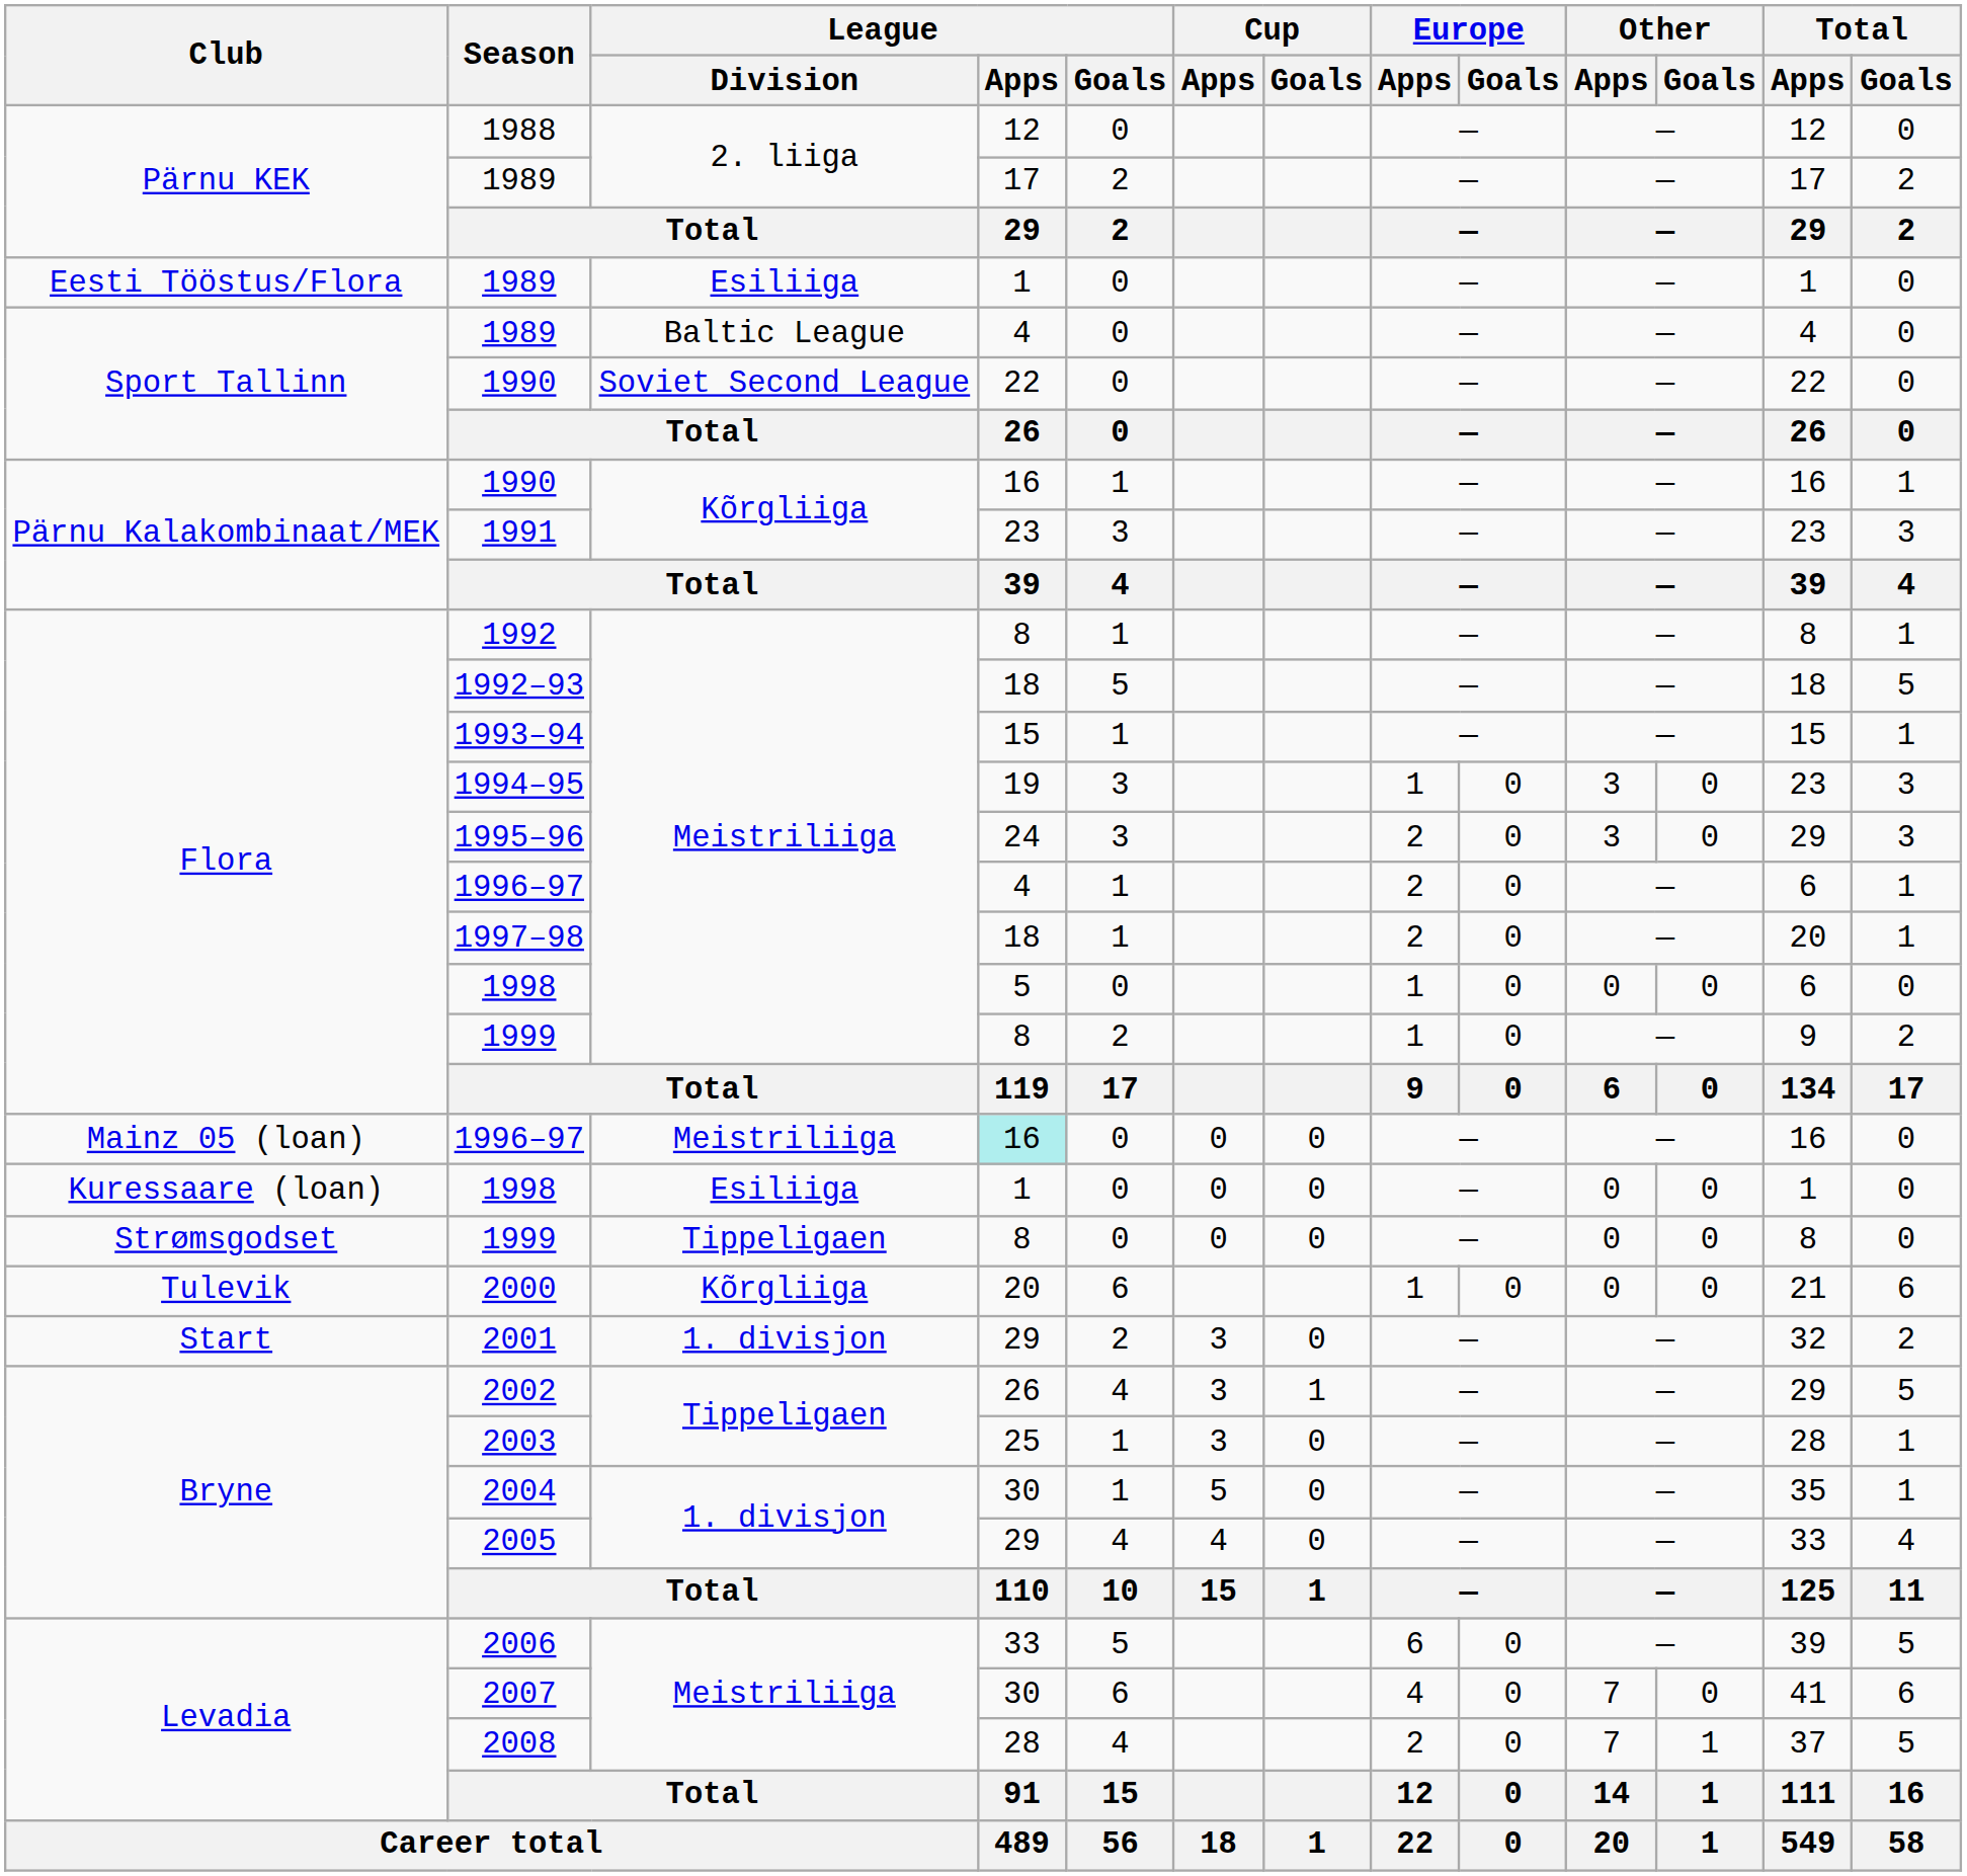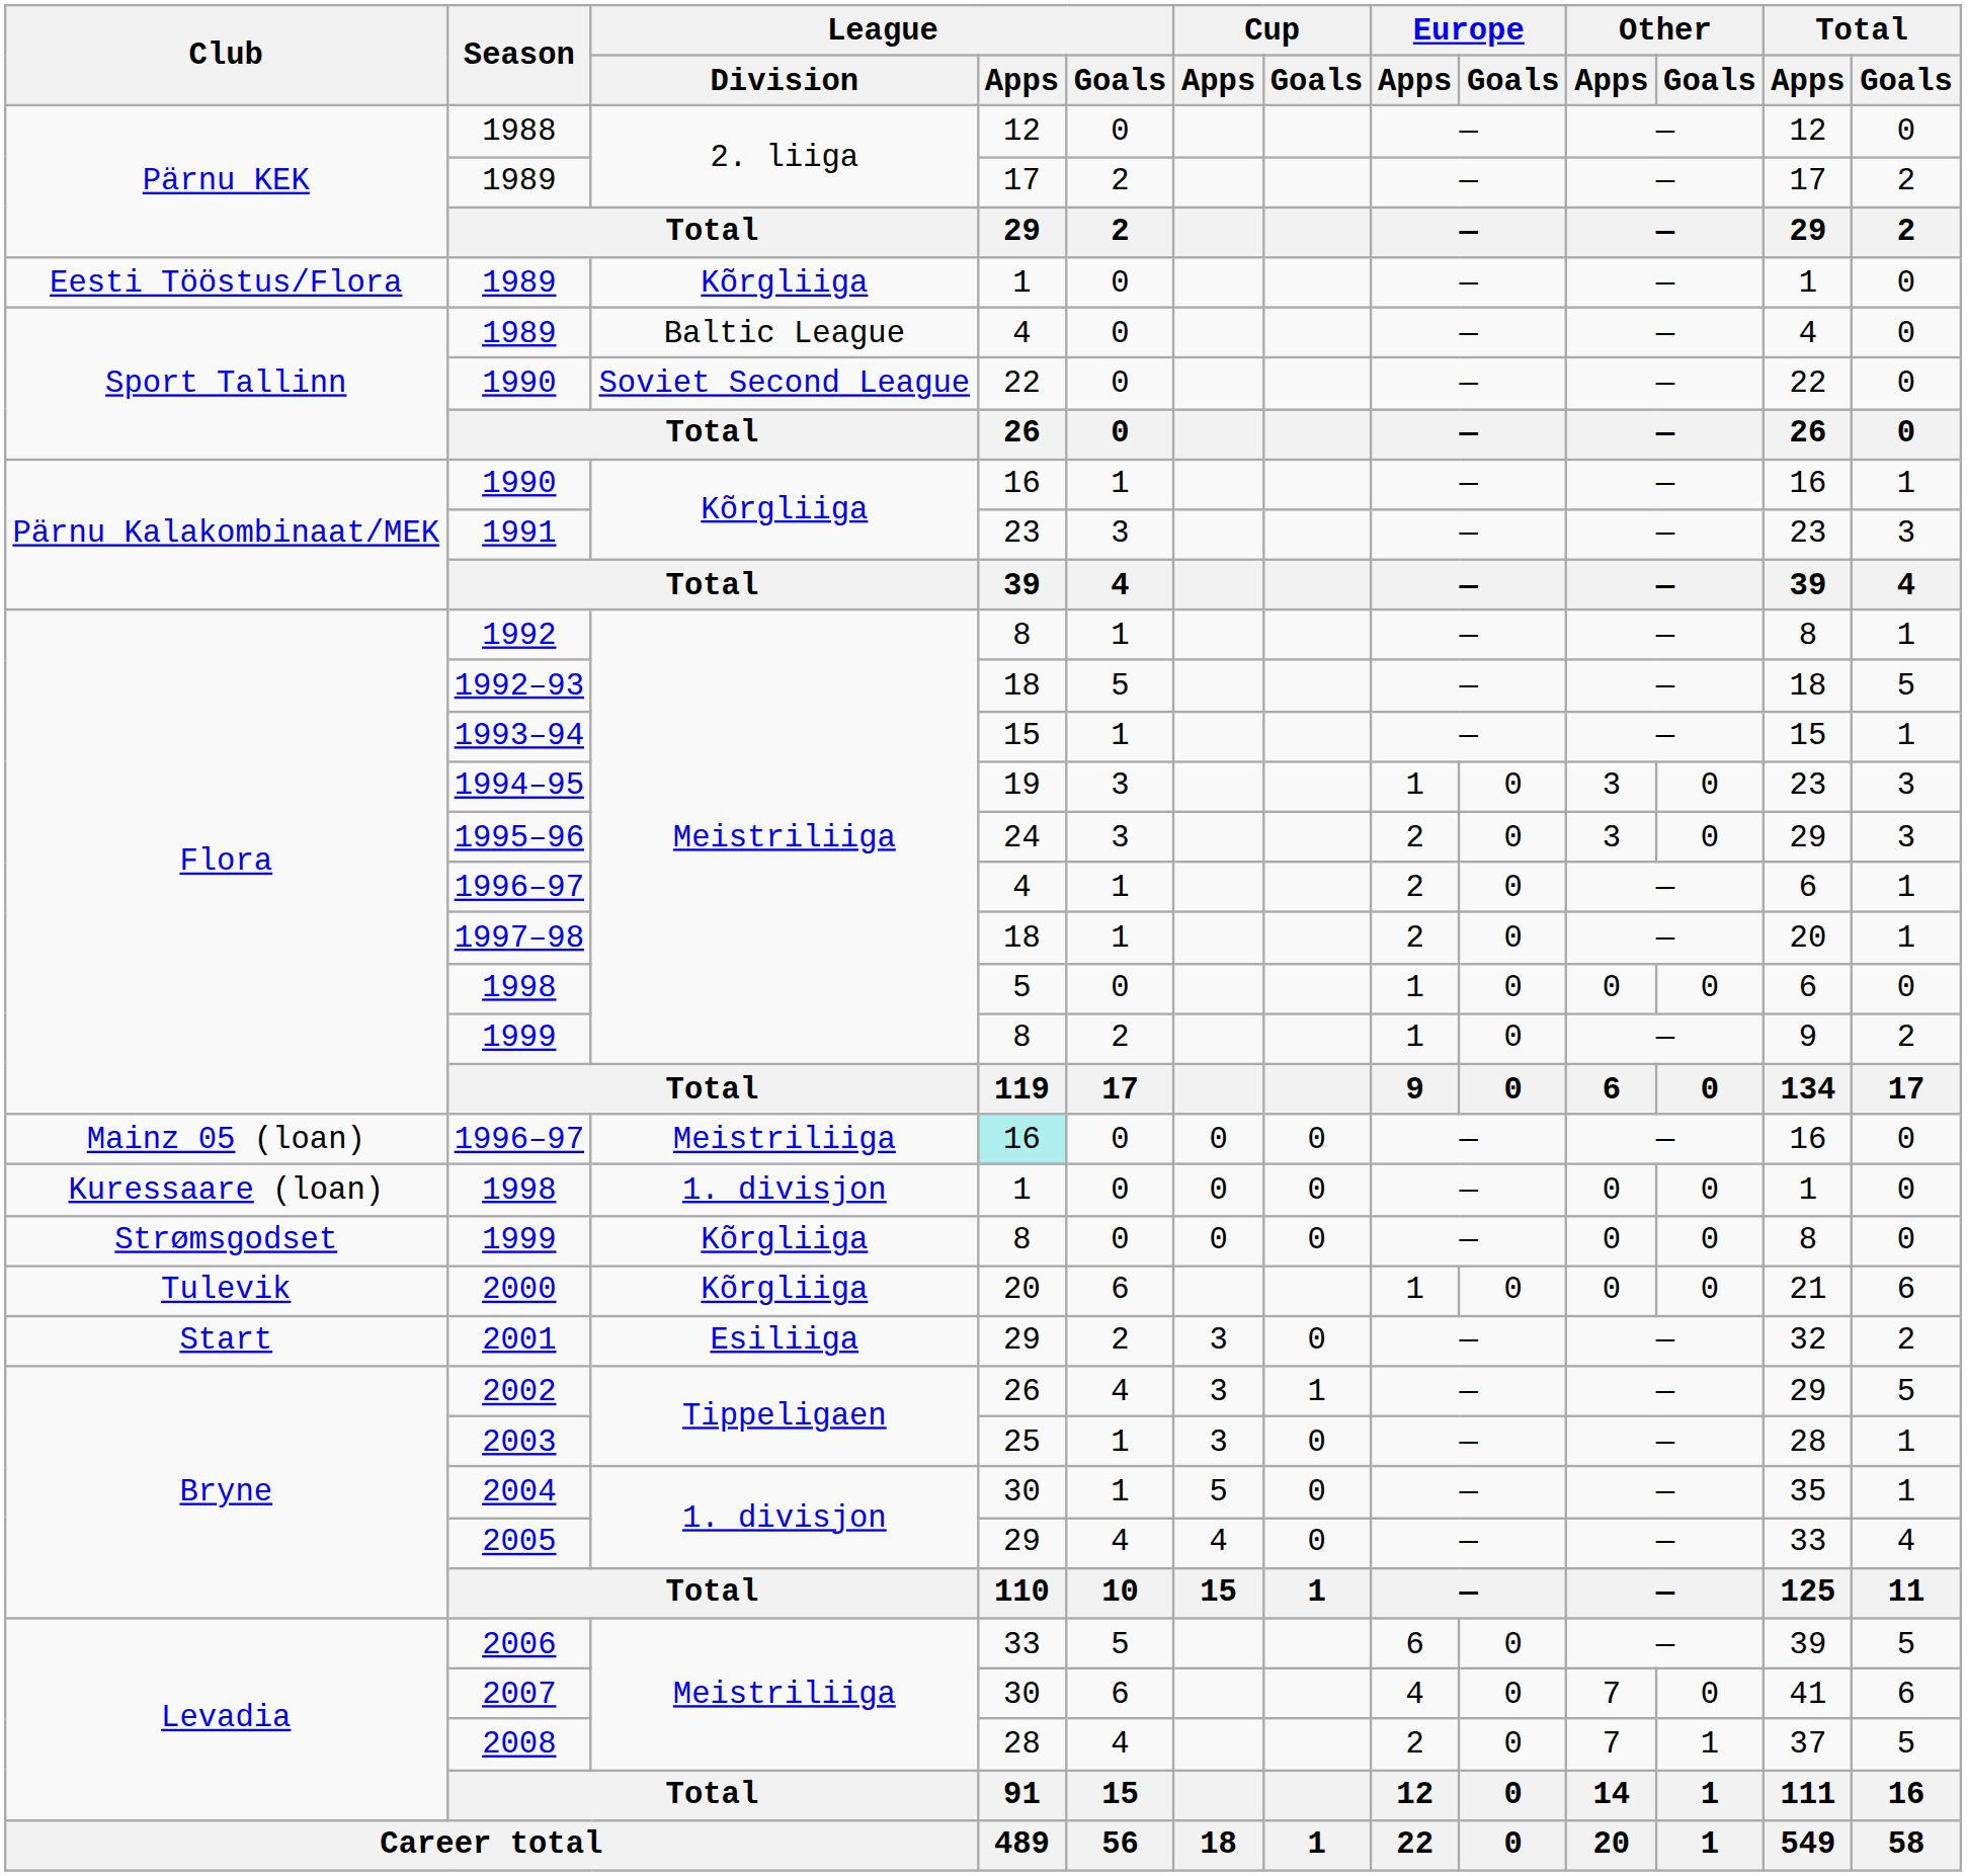Eesti Tööstus/Flora / 1989 | League / Division: Esiliiga -> Kõrgliiga
Kuressaare (loan) / 1998 | League / Division: Esiliiga -> 1. divisjon
Strømsgodset / 1999 | League / Division: Tippeligaen -> Kõrgliiga
2001 | League / Division: 1. divisjon -> Esiliiga
